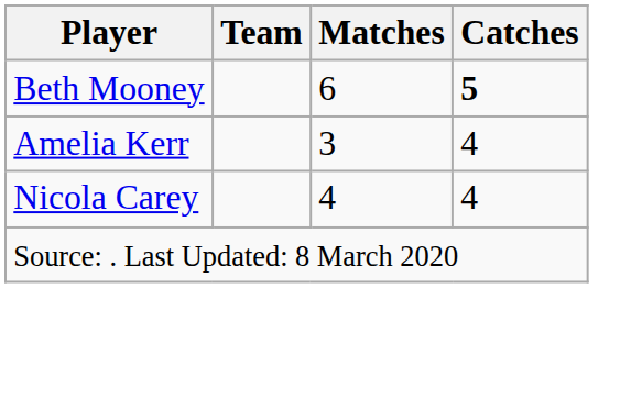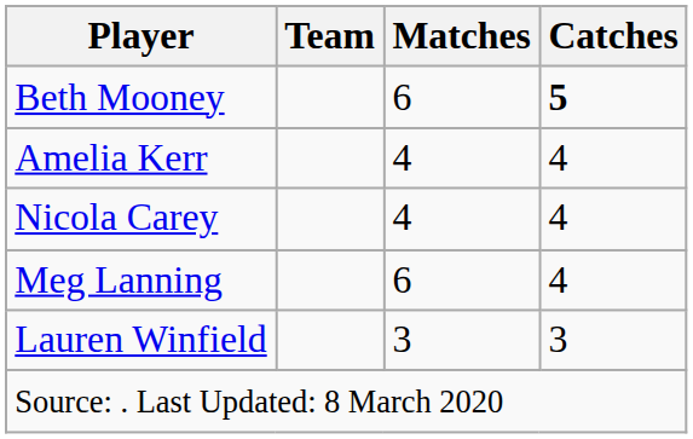Amelia Kerr | Matches: 3 -> 4
+ row: Meg Lanning | 6 | 4
+ row: Lauren Winfield | 3 | 3
